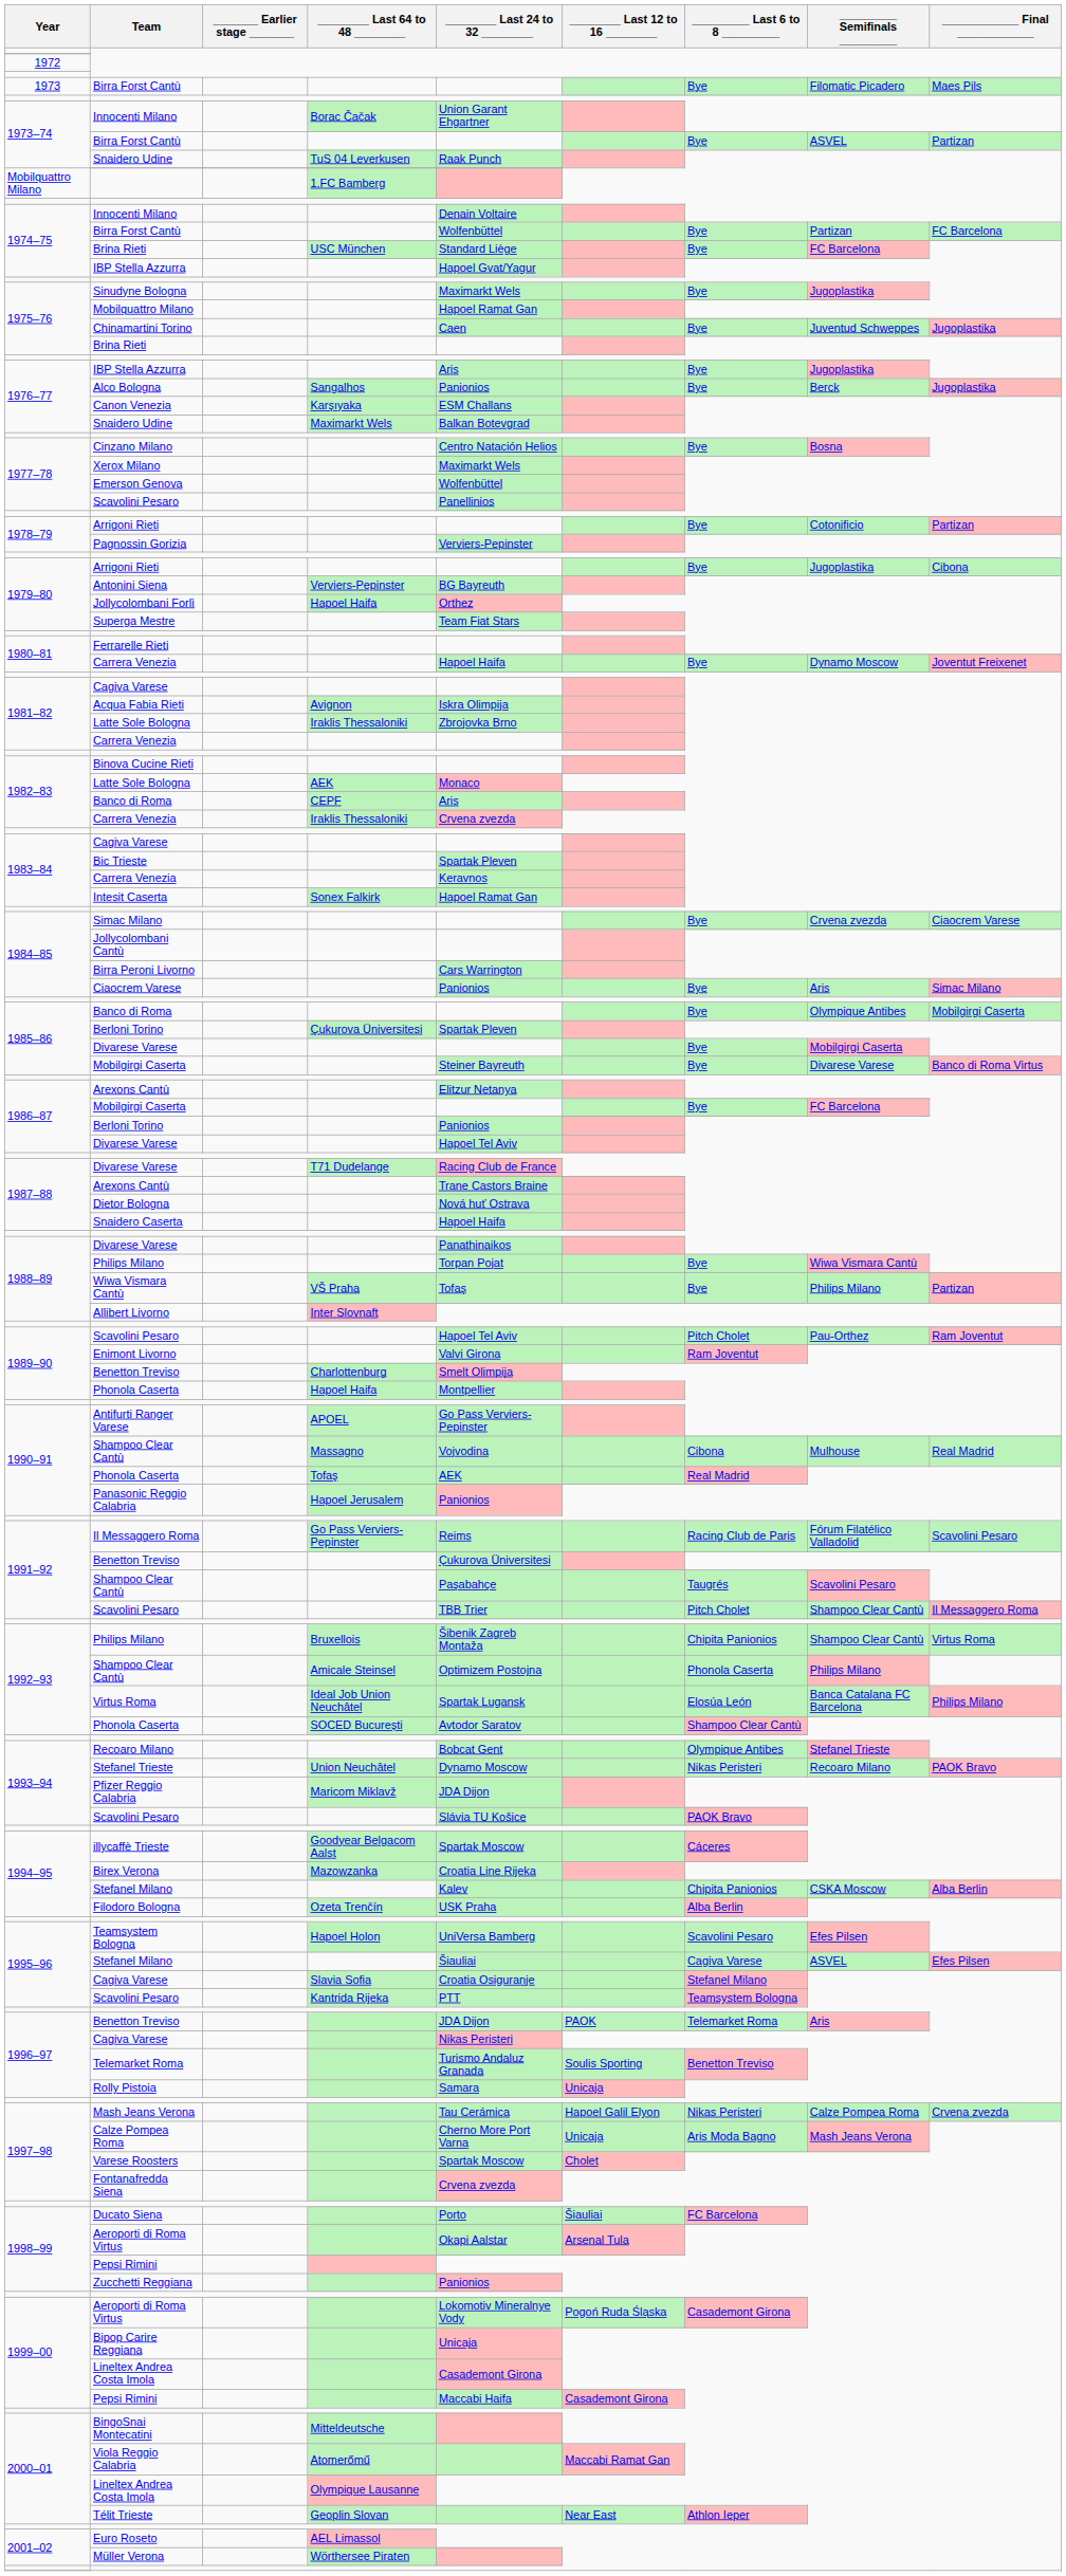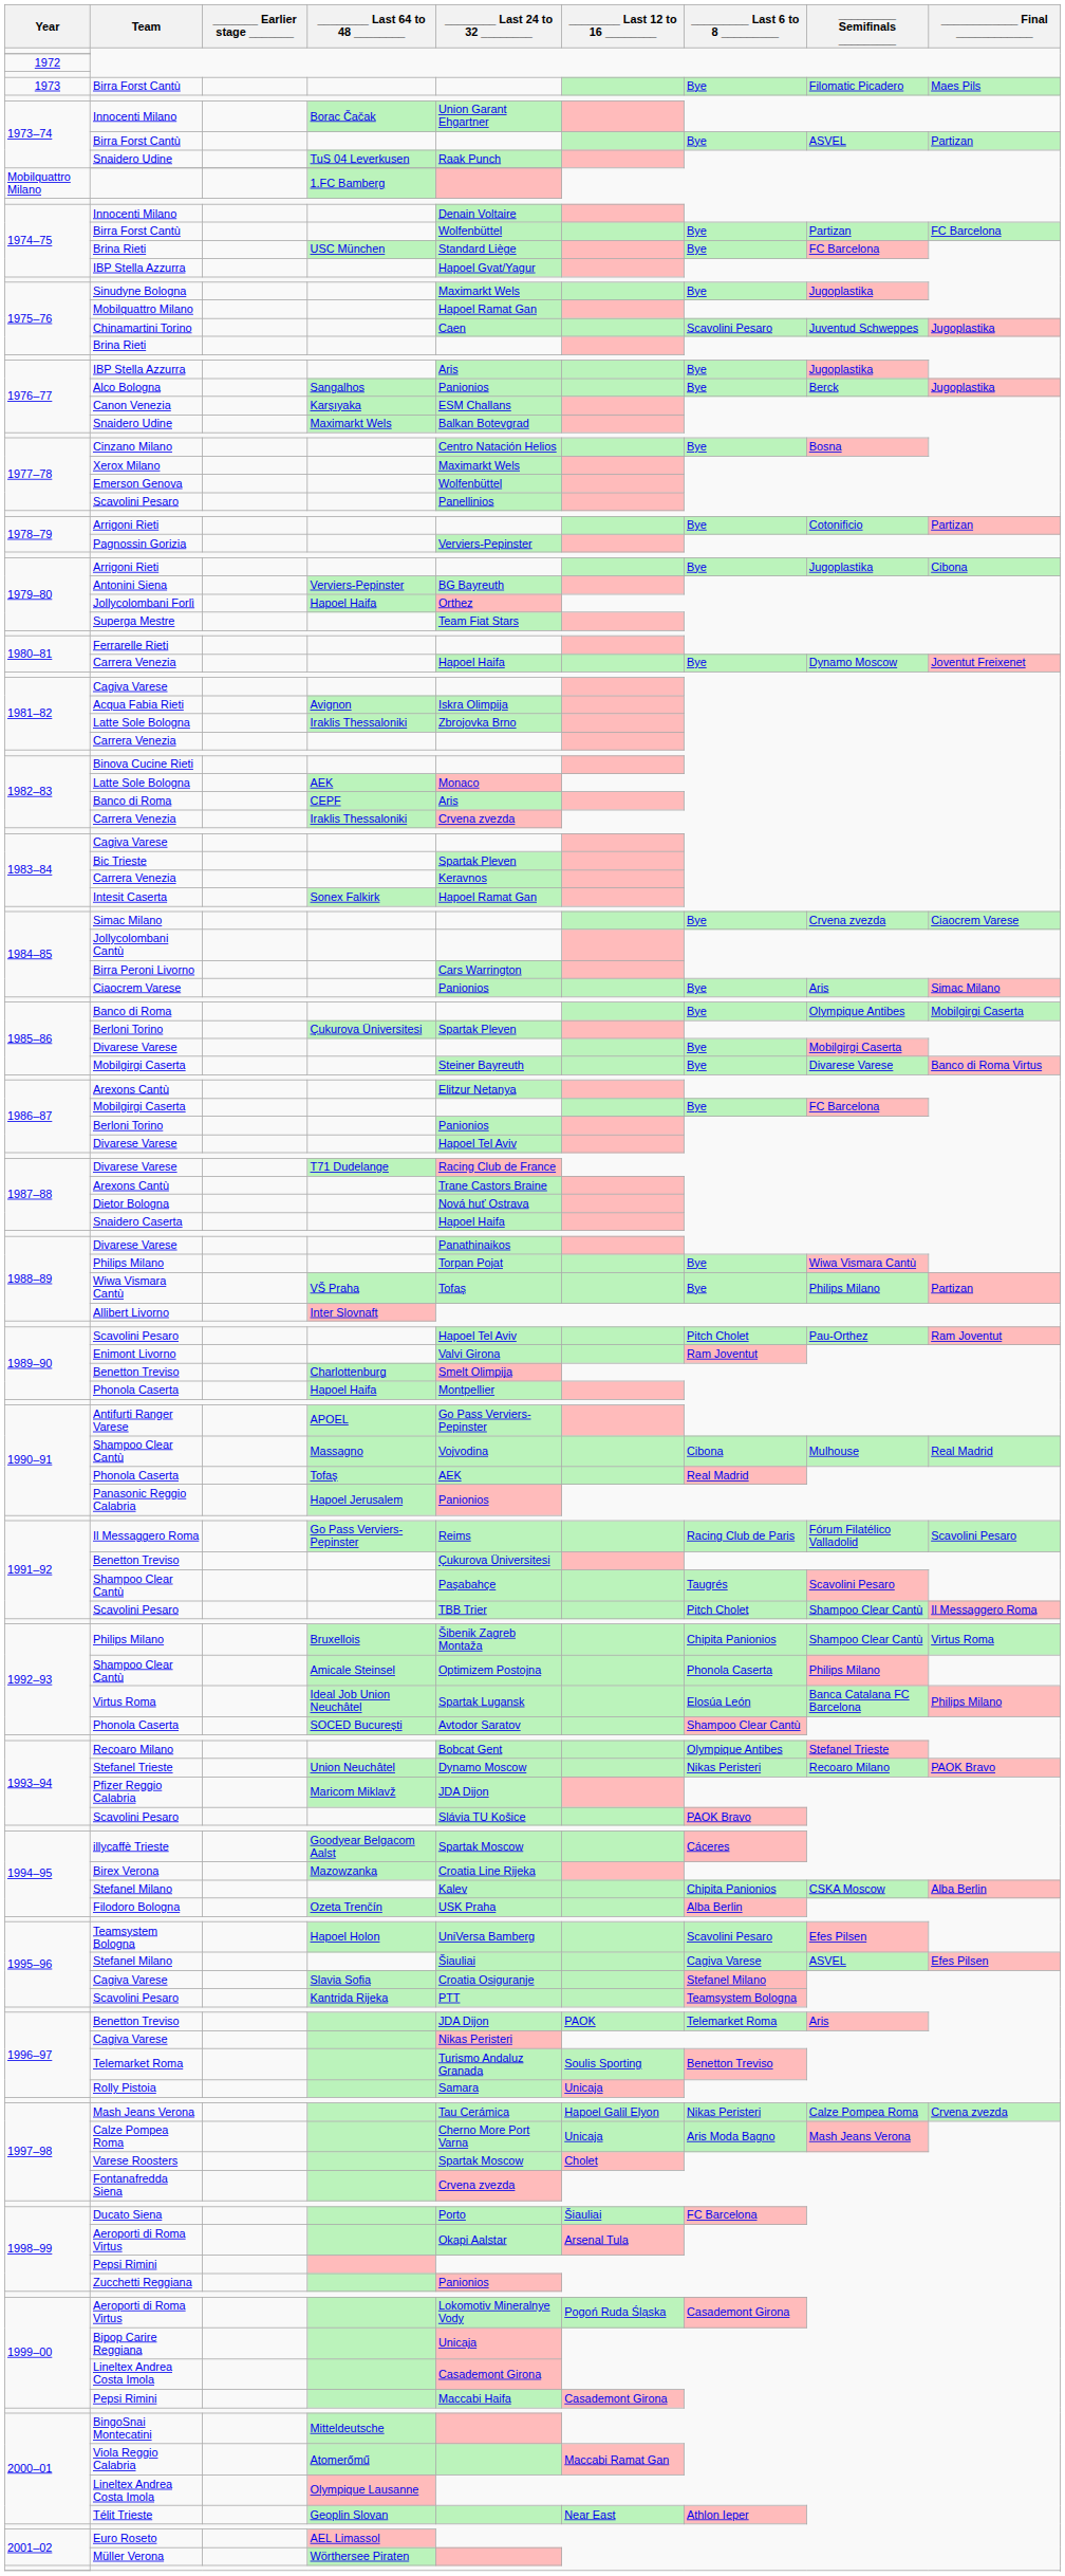Chinamartini Torino | _________ Last 6 to 8 _________: Bye -> Scavolini Pesaro
